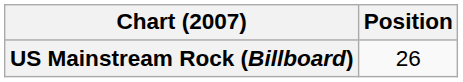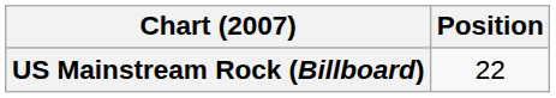US Mainstream Rock (Billboard) | Position: 26 -> 22
